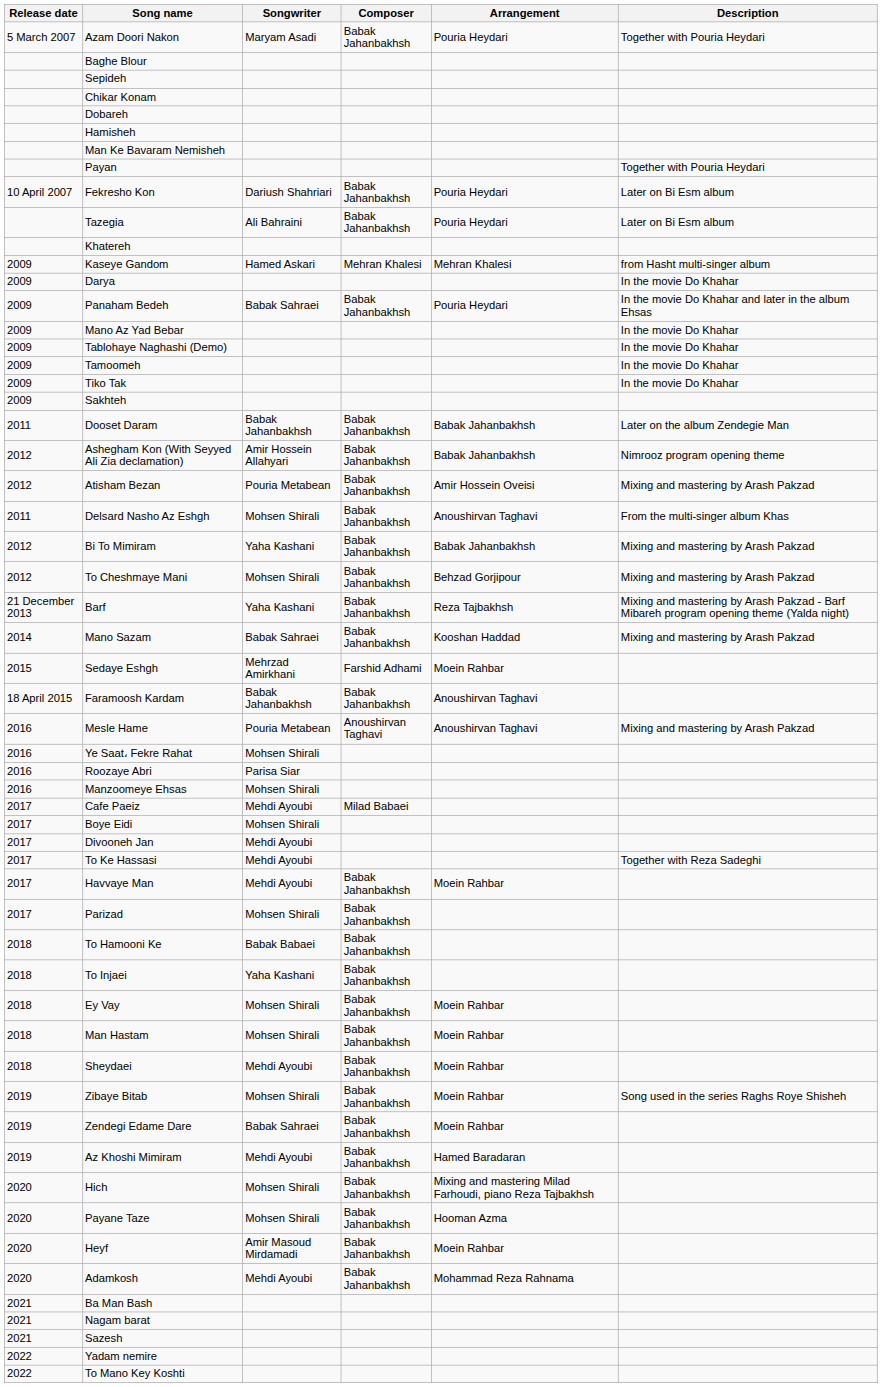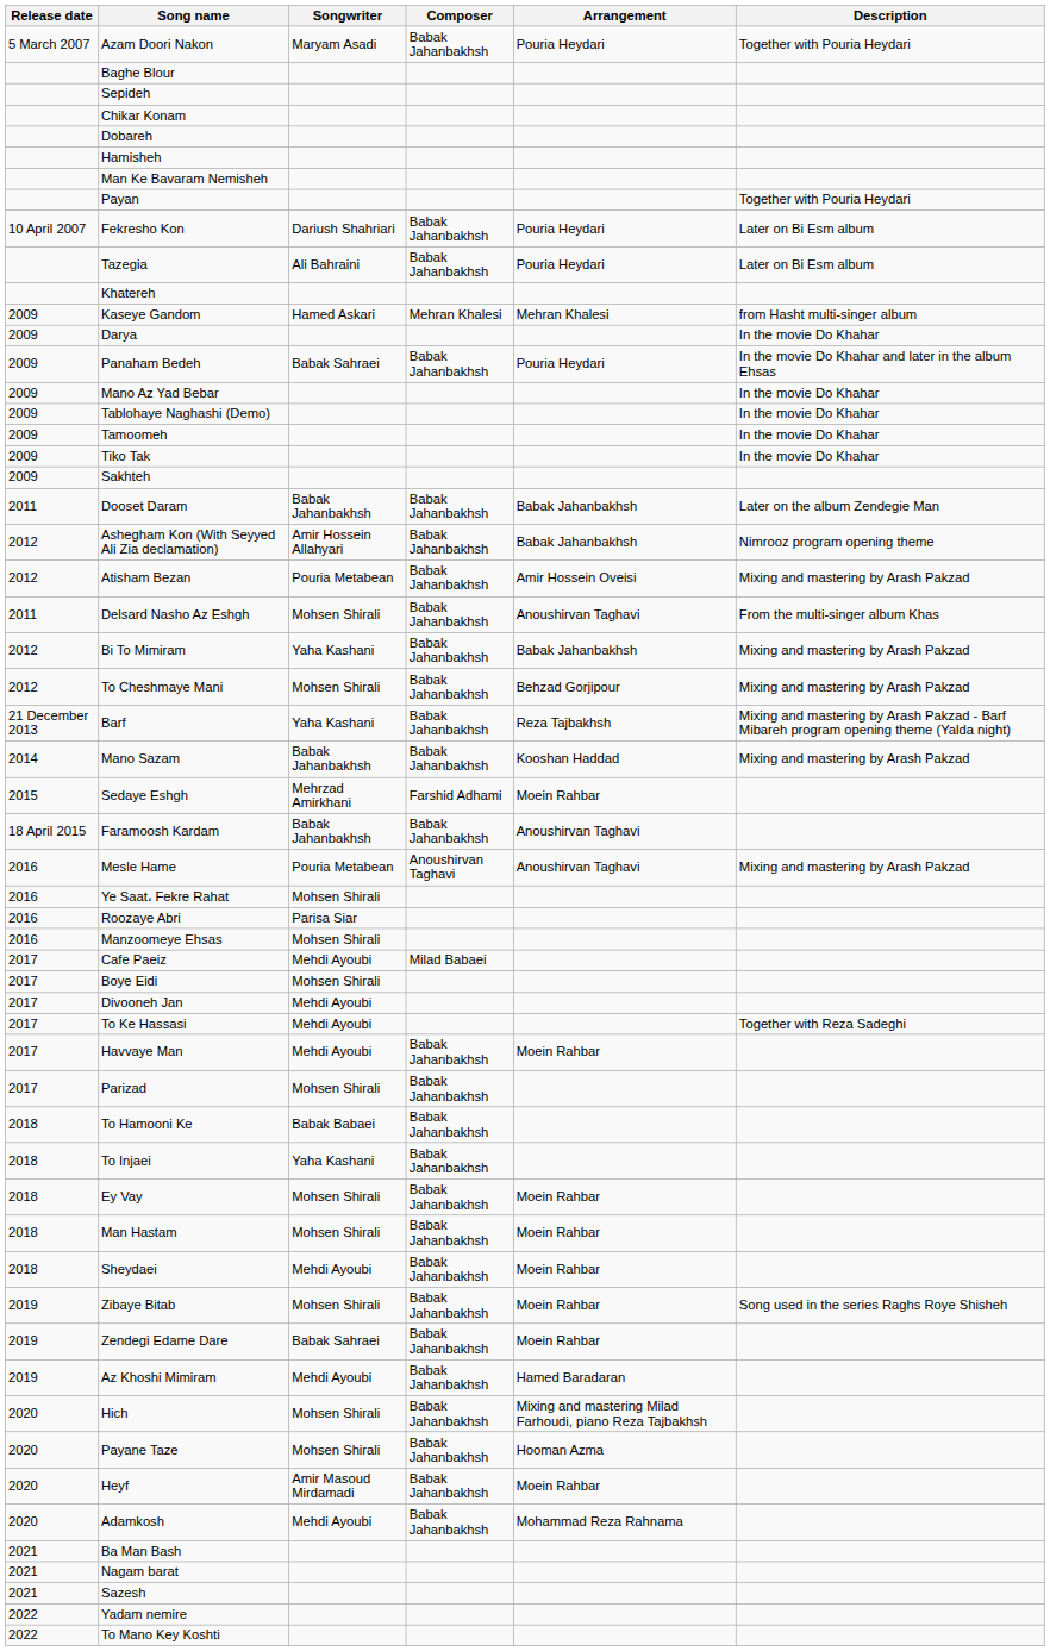Mano Sazam | Songwriter: Babak Sahraei -> Babak Jahanbakhsh
